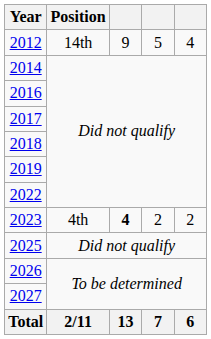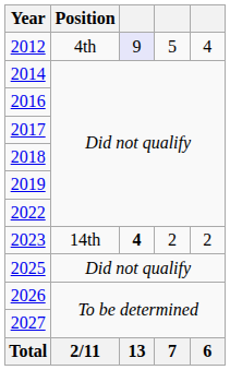2012 | Position: 14th -> 4th
2012 | column 3: no background -> lavender background
2023 | Position: 4th -> 14th
